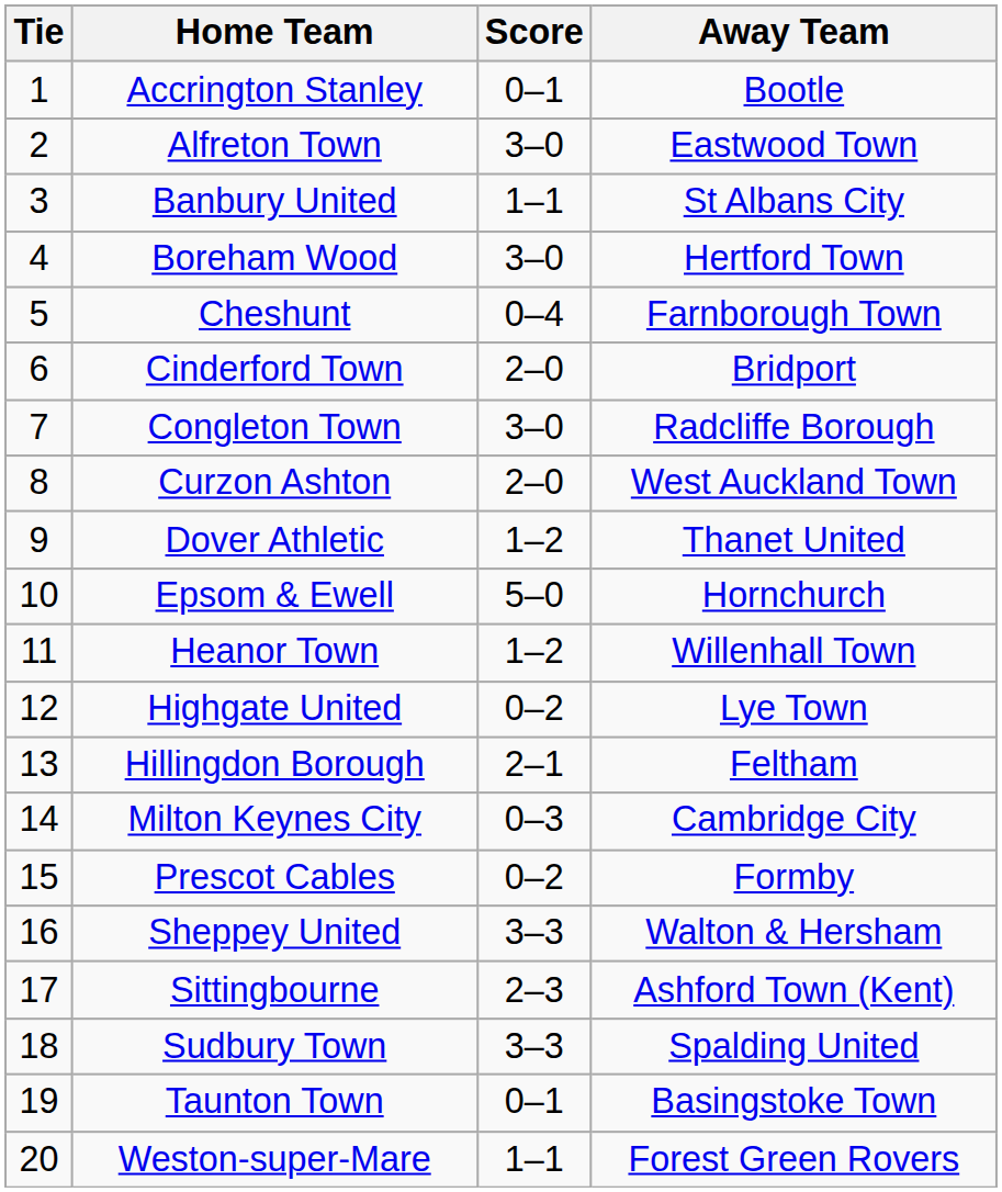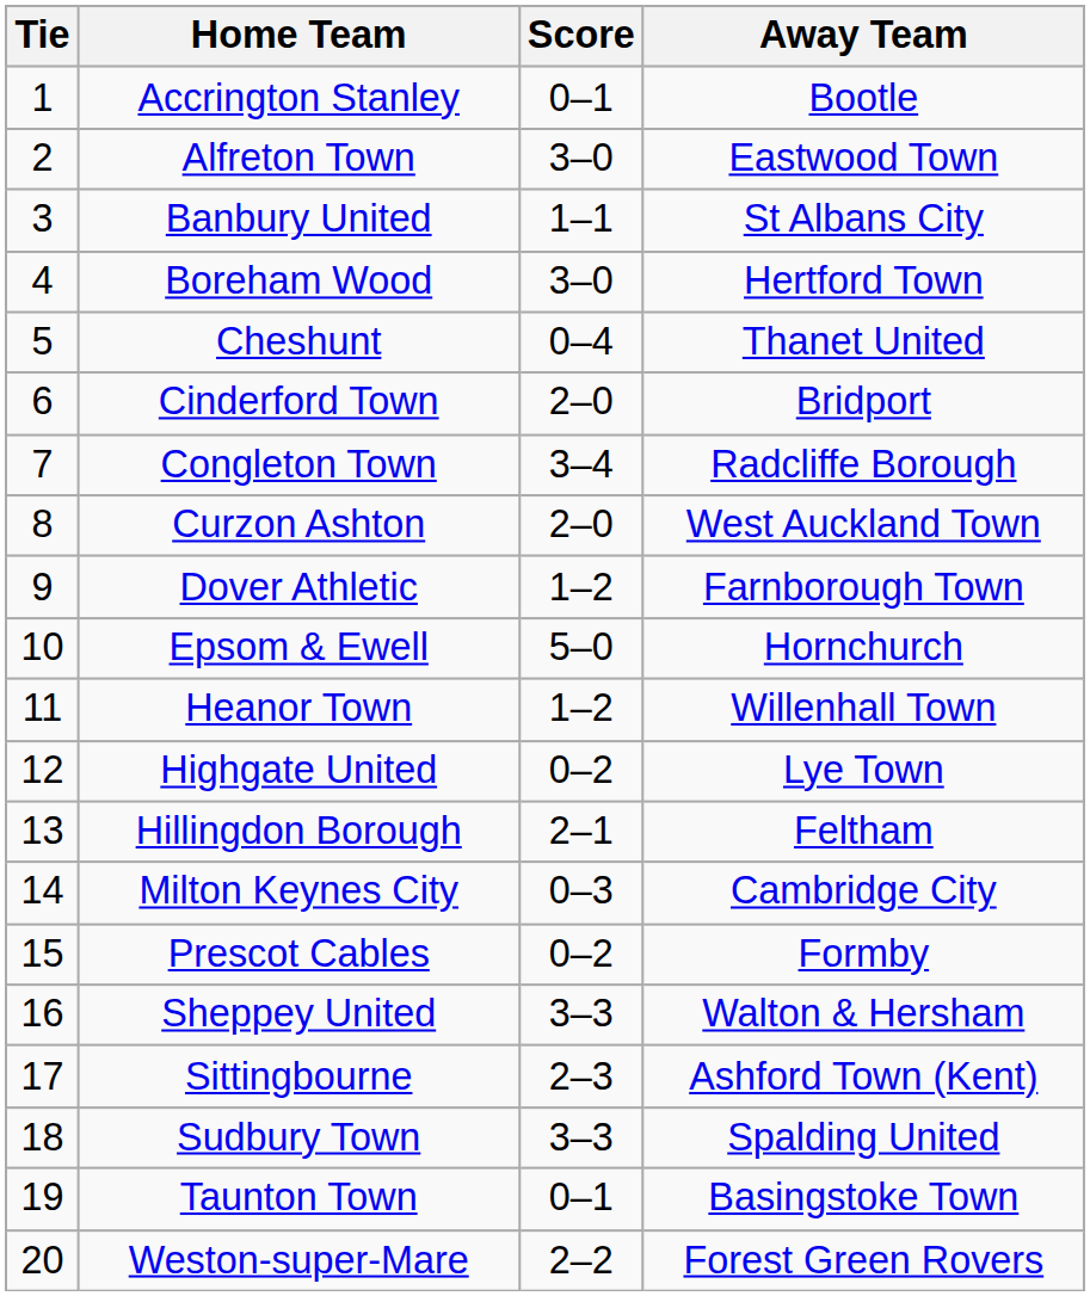Cheshunt | Away Team: Farnborough Town -> Thanet United
Congleton Town | Score: 3–0 -> 3–4
Dover Athletic | Away Team: Thanet United -> Farnborough Town
Weston-super-Mare | Score: 1–1 -> 2–2
